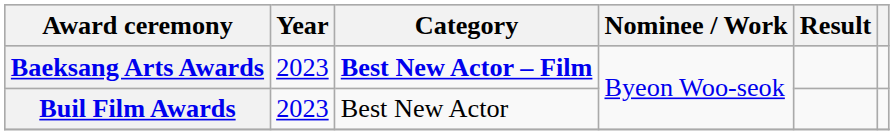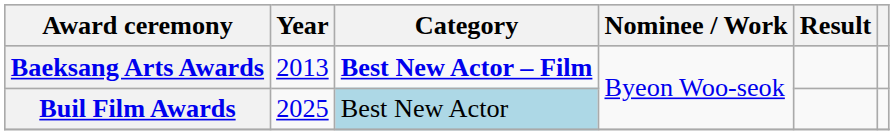Baeksang Arts Awards | Year: 2023 -> 2013
Buil Film Awards | Year: 2023 -> 2025
Buil Film Awards | Category: no background -> lightblue background
